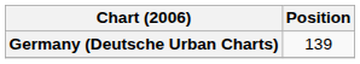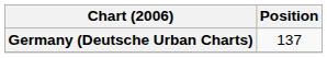Germany (Deutsche Urban Charts) | Position: 139 -> 137
